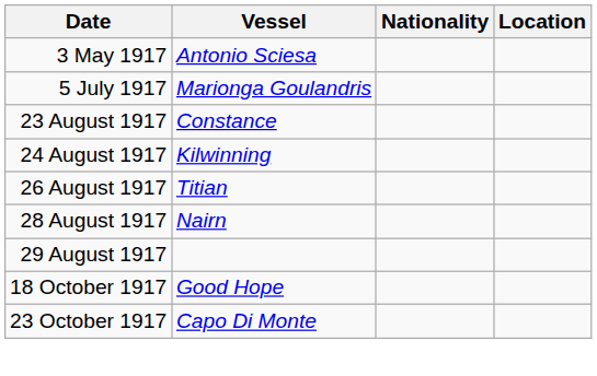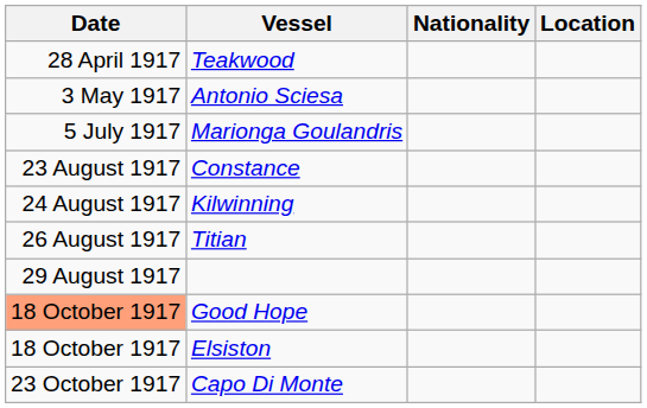+ row: 28 April 1917 | Teakwood
- row: 28 August 1917 | Nairn
Good Hope | Date: no background -> lightsalmon background
+ row: 18 October 1917 | Elsiston
